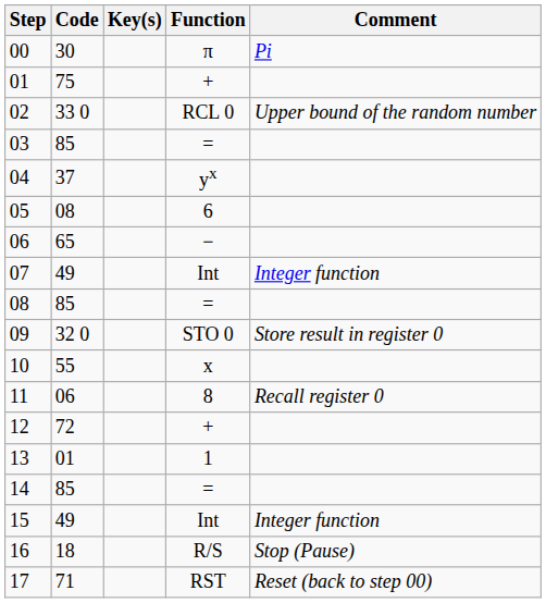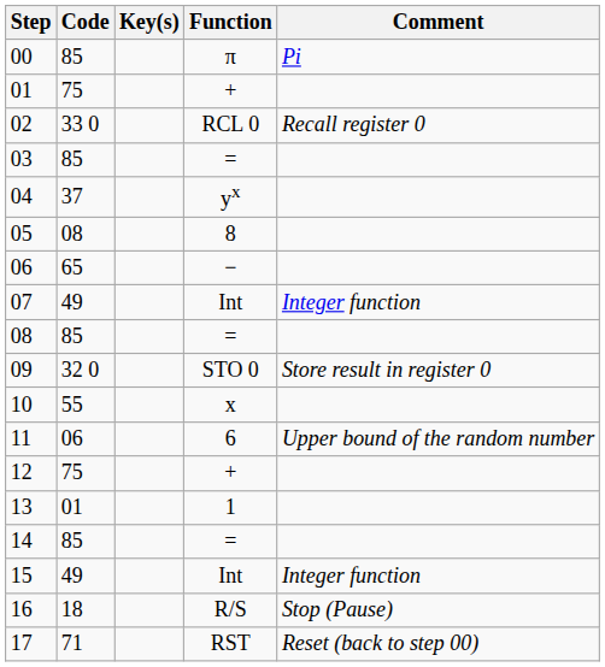00 | Code: 30 -> 85
02 | Comment: Upper bound of the random number -> Recall register 0
05 | Function: 6 -> 8
11 | Function: 8 -> 6
11 | Comment: Recall register 0 -> Upper bound of the random number
12 | Code: 72 -> 75
